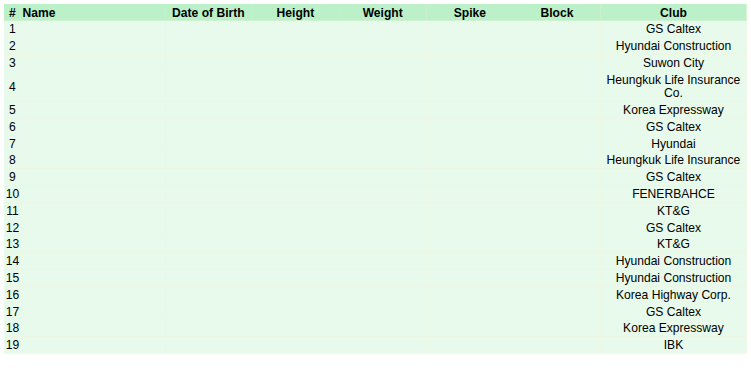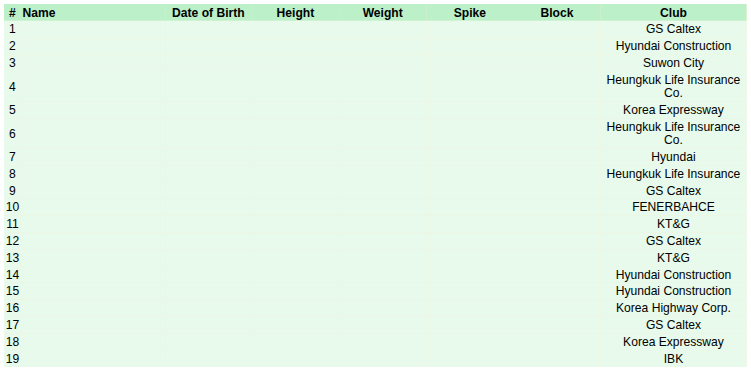6 | Club: GS Caltex -> Heungkuk Life Insurance Co.
